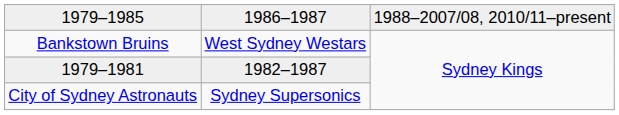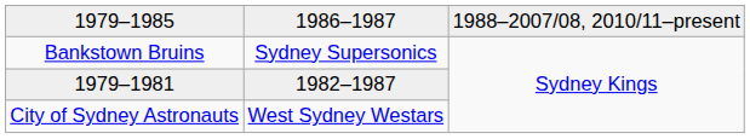Bankstown Bruins | column 2: West Sydney Westars -> Sydney Supersonics
City of Sydney Astronauts | column 2: Sydney Supersonics -> West Sydney Westars
